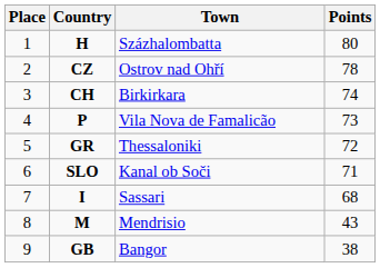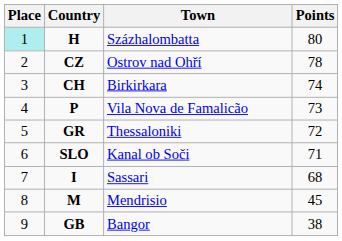H | Place: no background -> paleturquoise background
M | Points: 43 -> 45
